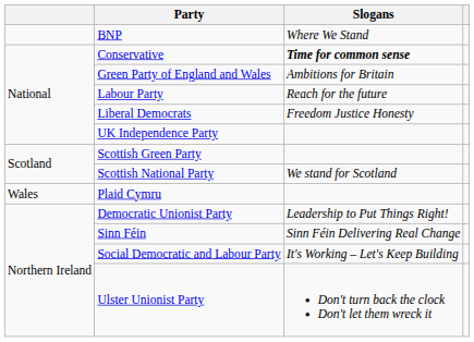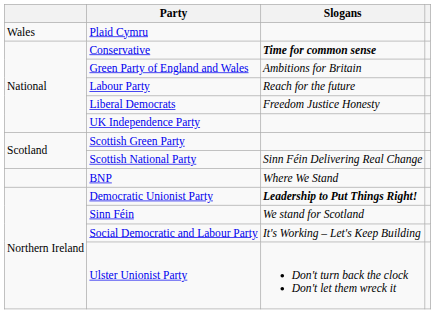rows swapped: BNP <-> Plaid Cymru
Scottish National Party | Slogans: We stand for Scotland -> Sinn Féin Delivering Real Change
Democratic Unionist Party | Slogans: normal -> bold
Sinn Féin | Slogans: Sinn Féin Delivering Real Change -> We stand for Scotland
